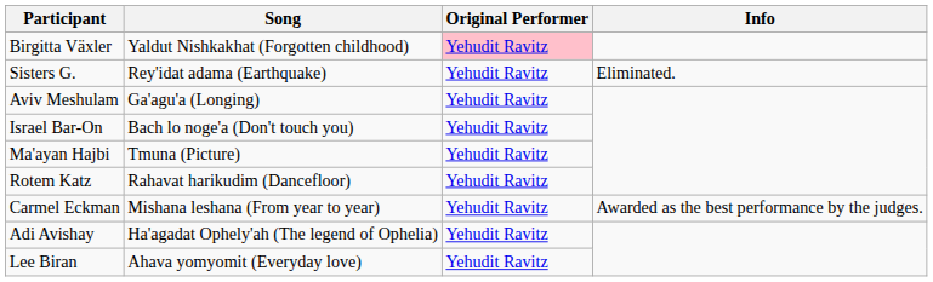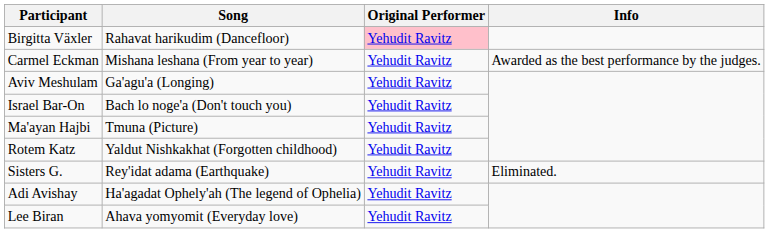Birgitta Växler | Song: Yaldut Nishkakhat (Forgotten childhood) -> Rahavat harikudim (Dancefloor)
rows swapped: Sisters G. <-> Carmel Eckman
Rotem Katz | Song: Rahavat harikudim (Dancefloor) -> Yaldut Nishkakhat (Forgotten childhood)
